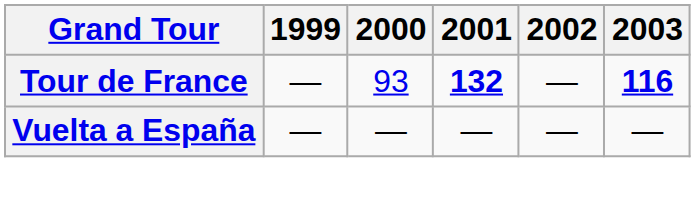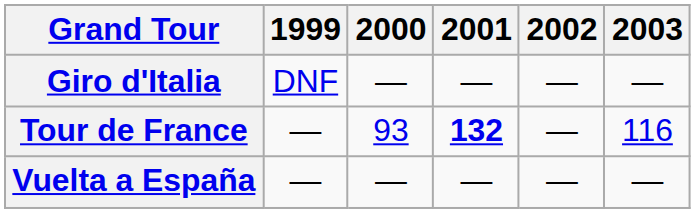+ row: Giro d'Italia | DNF | — | — | — | —
Tour de France | 2003: bold -> normal
